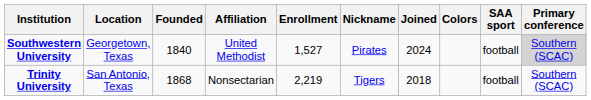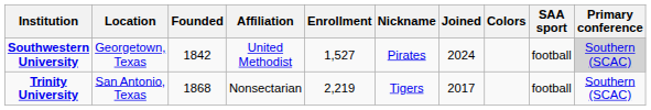Southwestern University | Founded: 1840 -> 1842
Trinity University | Joined: 2018 -> 2017
